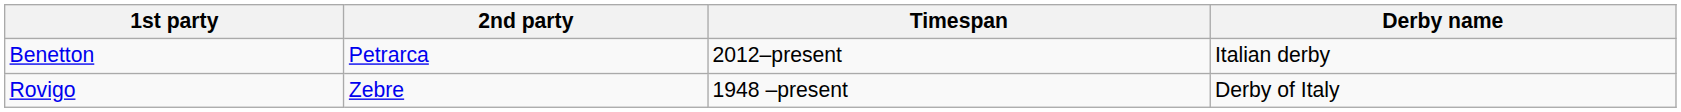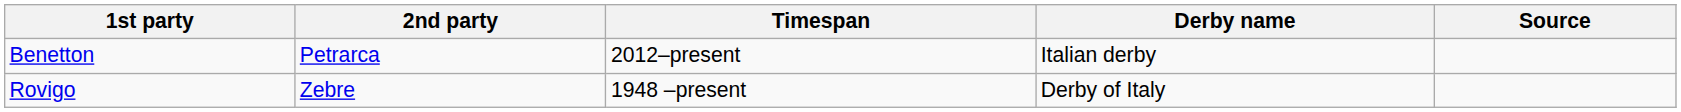+ column: Source
